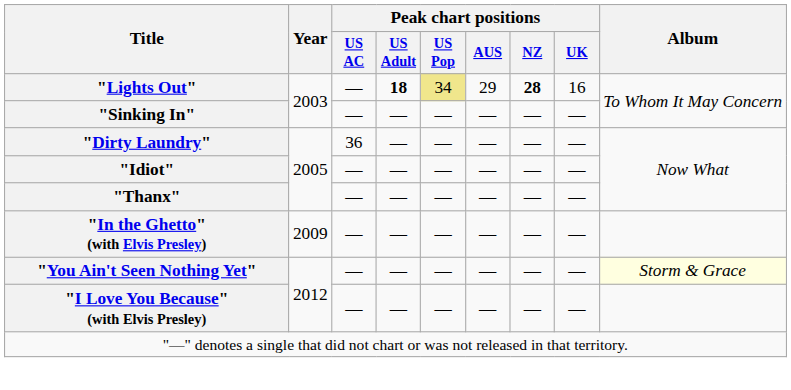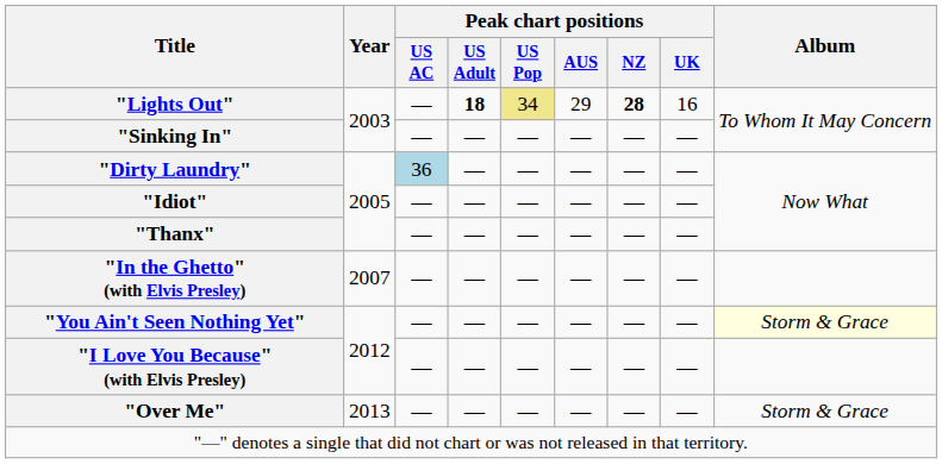"Dirty Laundry" | Peak chart positions / US AC: no background -> lightblue background
"In the Ghetto" (with Elvis Presley) | Year: 2009 -> 2007
+ row: "Over Me" | 2013 | — | — | — | — | — | — | Storm & Grace
